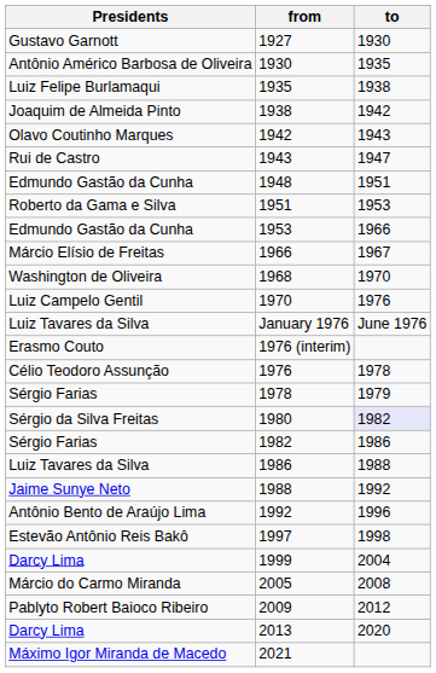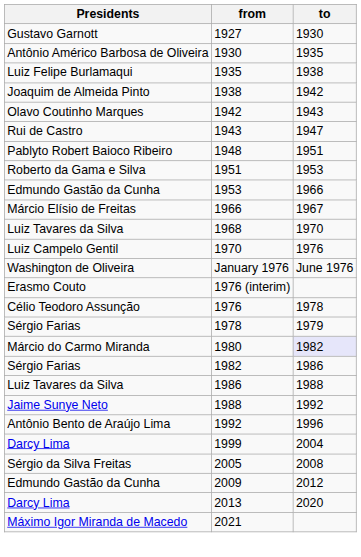1948 | Presidents: Edmundo Gastão da Cunha -> Pablyto Robert Baioco Ribeiro
1968 | Presidents: Washington de Oliveira -> Luiz Tavares da Silva
January 1976 | Presidents: Luiz Tavares da Silva -> Washington de Oliveira
1980 | Presidents: Sérgio da Silva Freitas -> Márcio do Carmo Miranda
- row: Estevão Antônio Reis Bakô | 1997 | 1998
2005 | Presidents: Márcio do Carmo Miranda -> Sérgio da Silva Freitas
2009 | Presidents: Pablyto Robert Baioco Ribeiro -> Edmundo Gastão da Cunha
